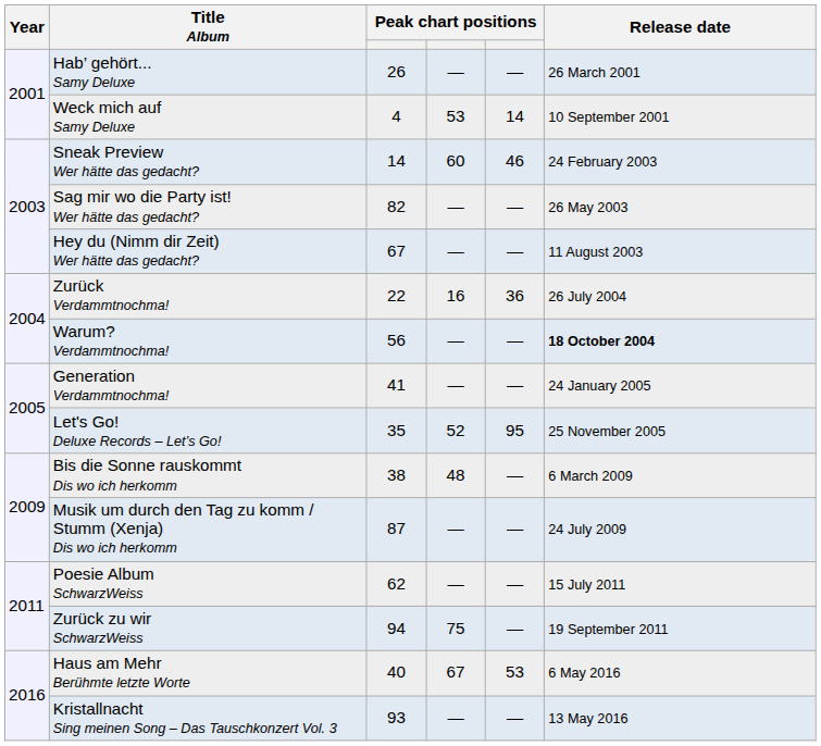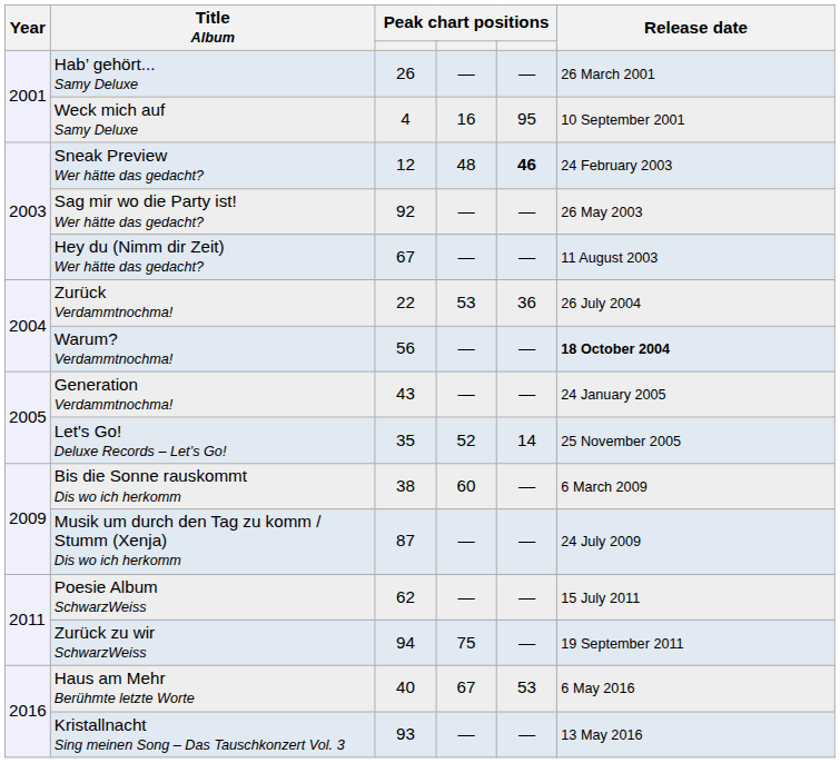Weck mich auf Samy Deluxe | column 4: 53 -> 16
Weck mich auf Samy Deluxe | column 5: 14 -> 95
Sneak Preview Wer hätte das gedacht? | column 3: 14 -> 12
Sneak Preview Wer hätte das gedacht? | column 4: 60 -> 48
Sneak Preview Wer hätte das gedacht? | column 5: normal -> bold
Sag mir wo die Party ist! Wer hätte das gedacht? | column 3: 82 -> 92
Zurück Verdammtnochma! | column 4: 16 -> 53
Generation Verdammtnochma! | column 3: 41 -> 43
Let's Go! Deluxe Records – Let’s Go! | column 5: 95 -> 14
Bis die Sonne rauskommt Dis wo ich herkomm | column 4: 48 -> 60
